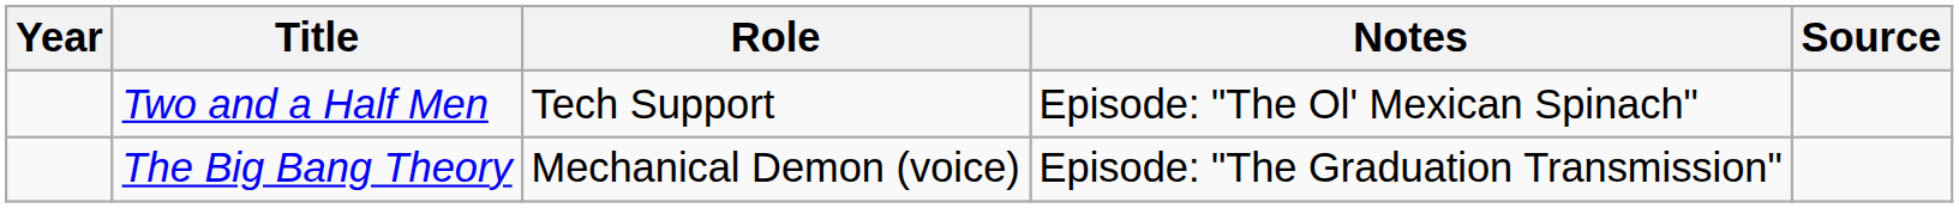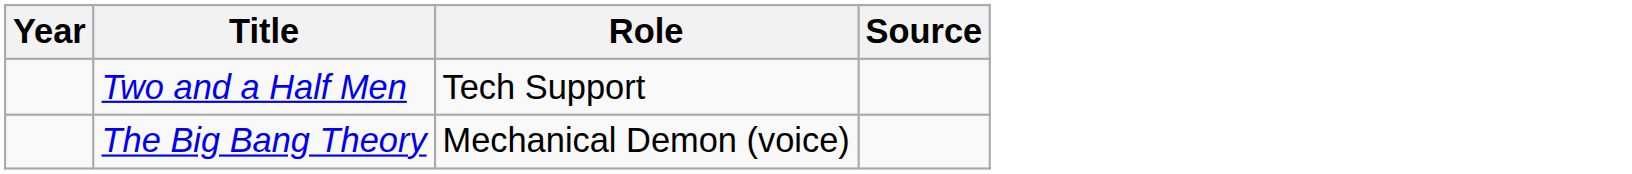- column: Notes | Episode: "The Ol' Mexican Spinach" | Episode: "The Graduation Transmission"
